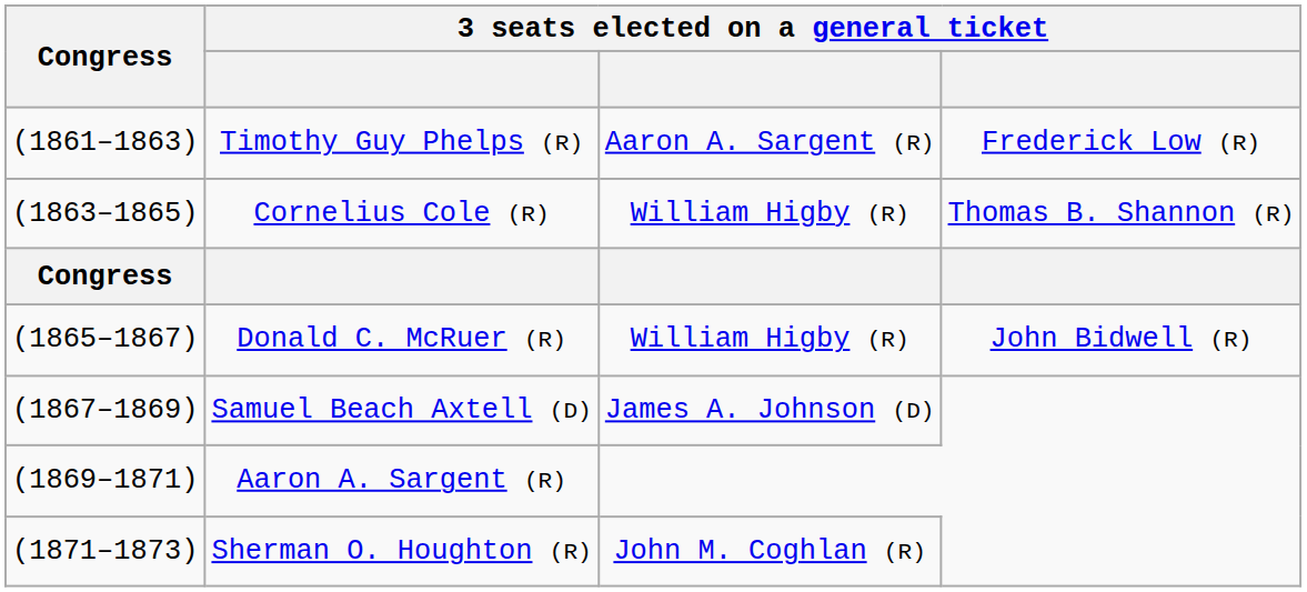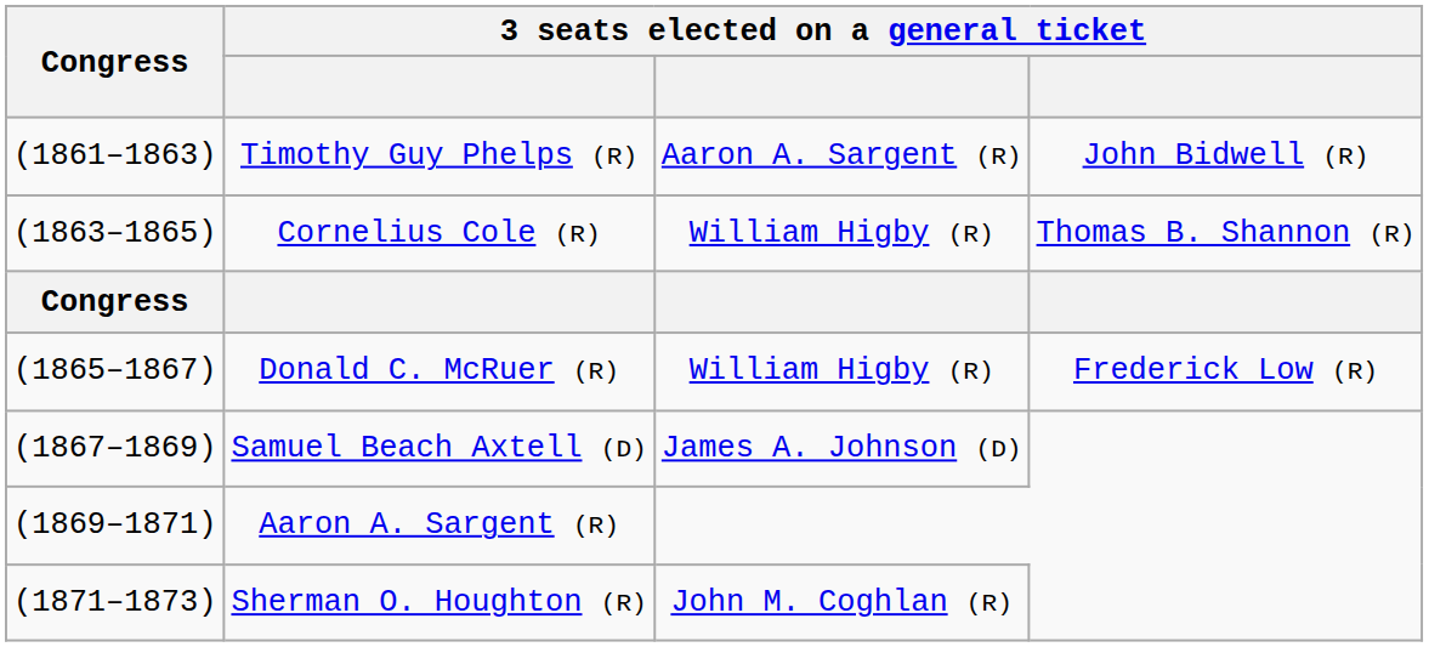Timothy Guy Phelps (R) | column 4: Frederick Low (R) -> John Bidwell (R)
Donald C. McRuer (R) | column 4: John Bidwell (R) -> Frederick Low (R)
